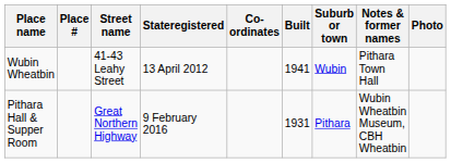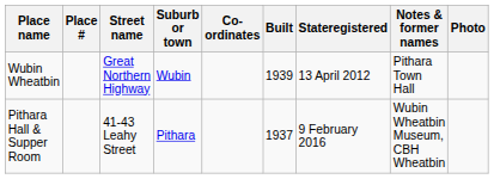columns swapped: Suburb or town <-> Stateregistered
Wubin Wheatbin | Street name: 41-43 Leahy Street -> Great Northern Highway
Wubin Wheatbin | Built: 1941 -> 1939
Pithara Hall & Supper Room | Street name: Great Northern Highway -> 41-43 Leahy Street
Pithara Hall & Supper Room | Built: 1931 -> 1937
